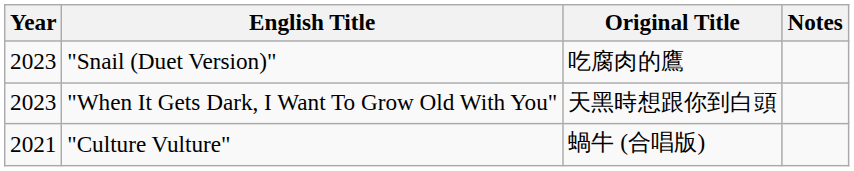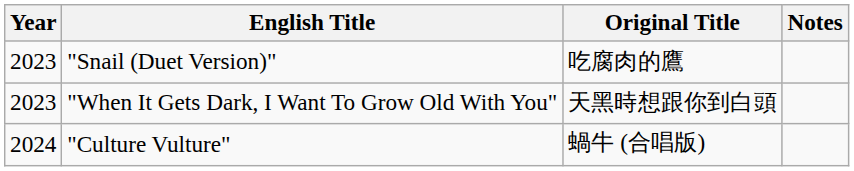"Culture Vulture" | Year: 2021 -> 2024
